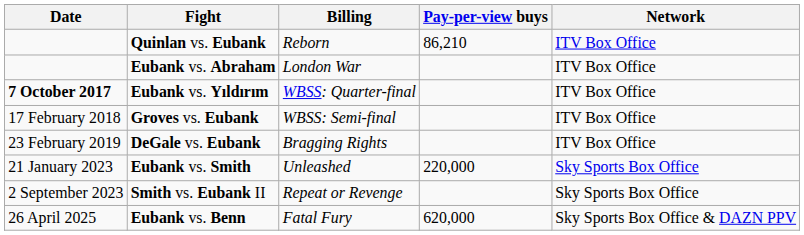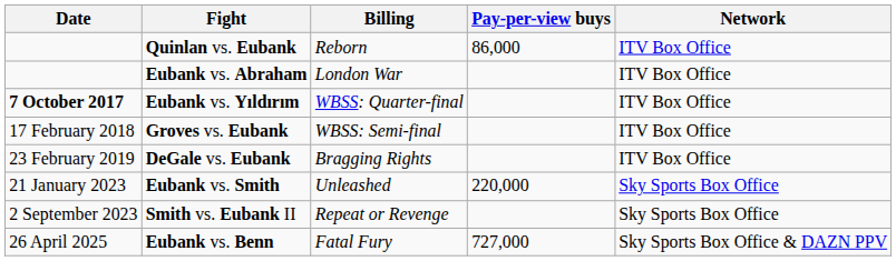Quinlan vs. Eubank | Pay-per-view buys: 86,210 -> 86,000
Eubank vs. Benn | Pay-per-view buys: 620,000 -> 727,000
